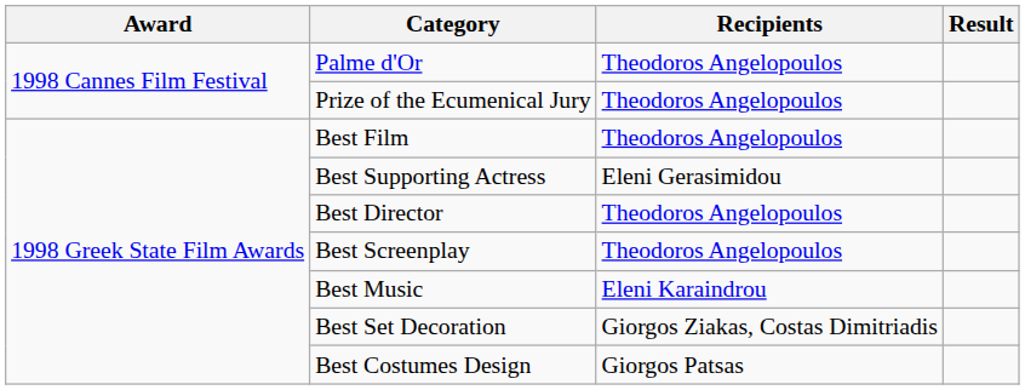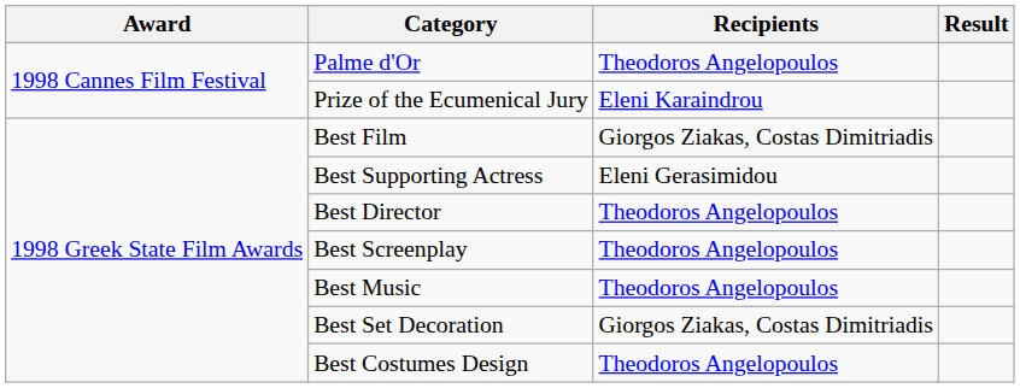Prize of the Ecumenical Jury | Recipients: Theodoros Angelopoulos -> Eleni Karaindrou
Best Film | Recipients: Theodoros Angelopoulos -> Giorgos Ziakas, Costas Dimitriadis
Best Music | Recipients: Eleni Karaindrou -> Theodoros Angelopoulos
Best Costumes Design | Recipients: Giorgos Patsas -> Theodoros Angelopoulos
